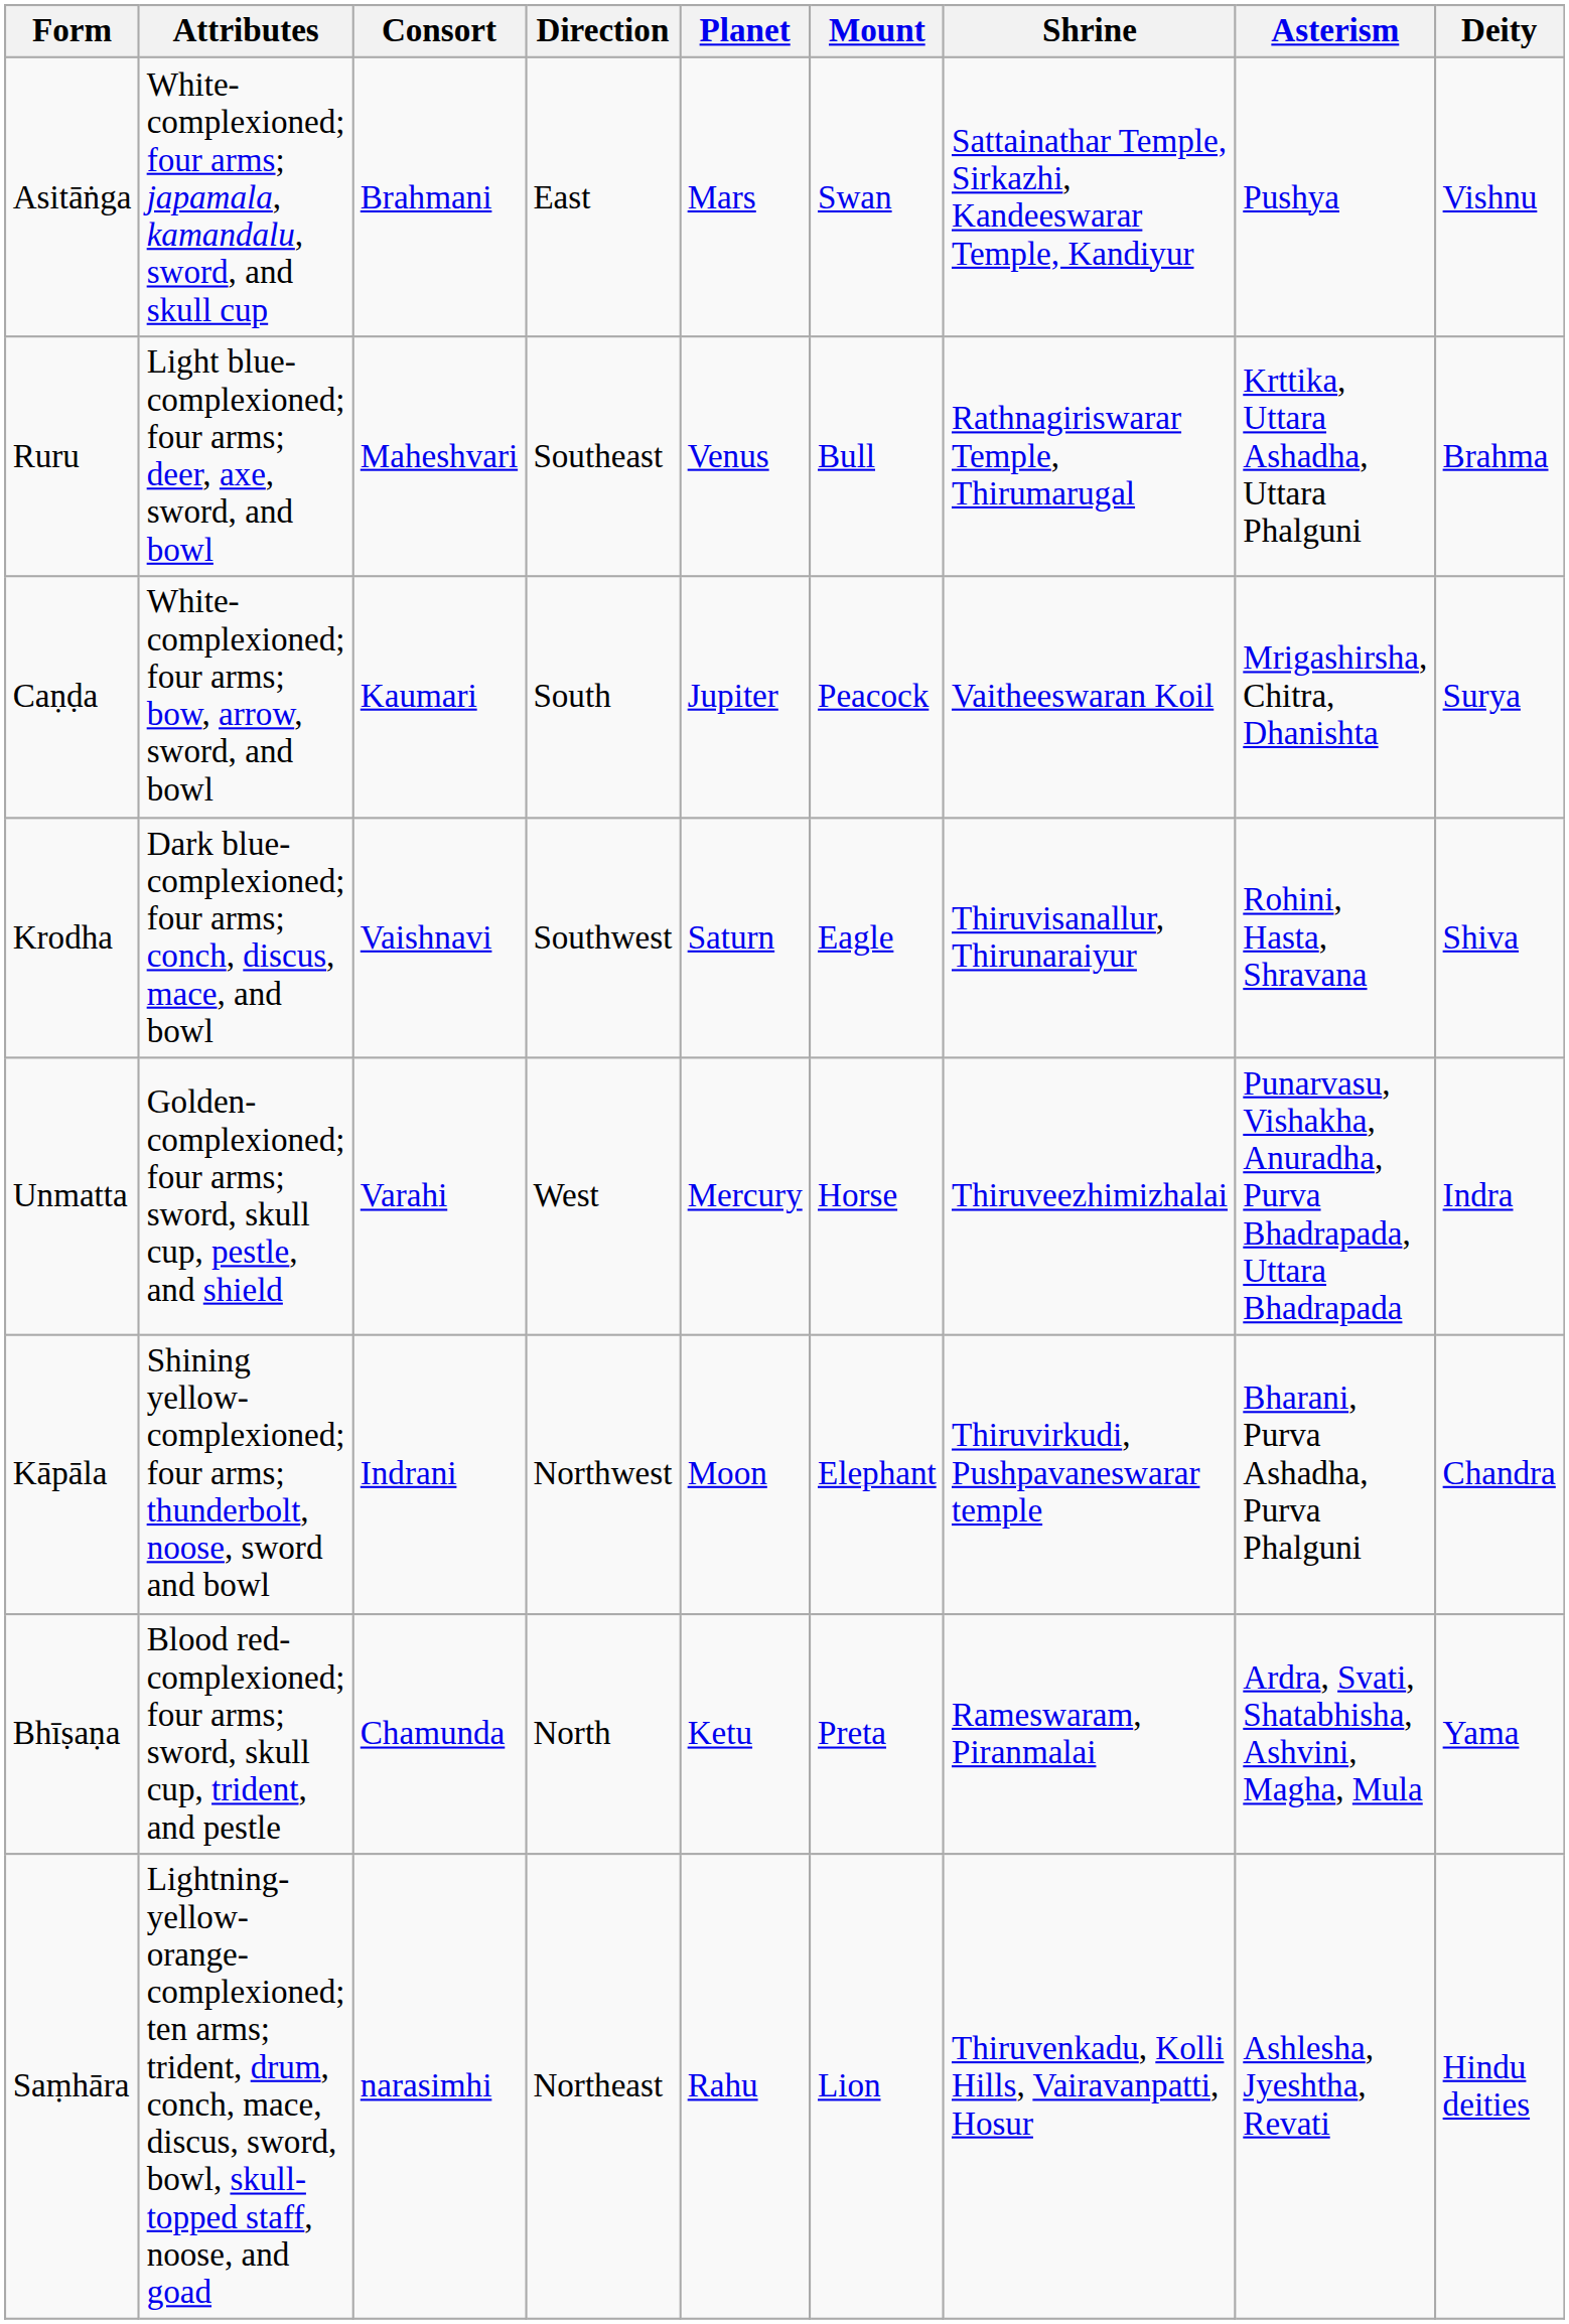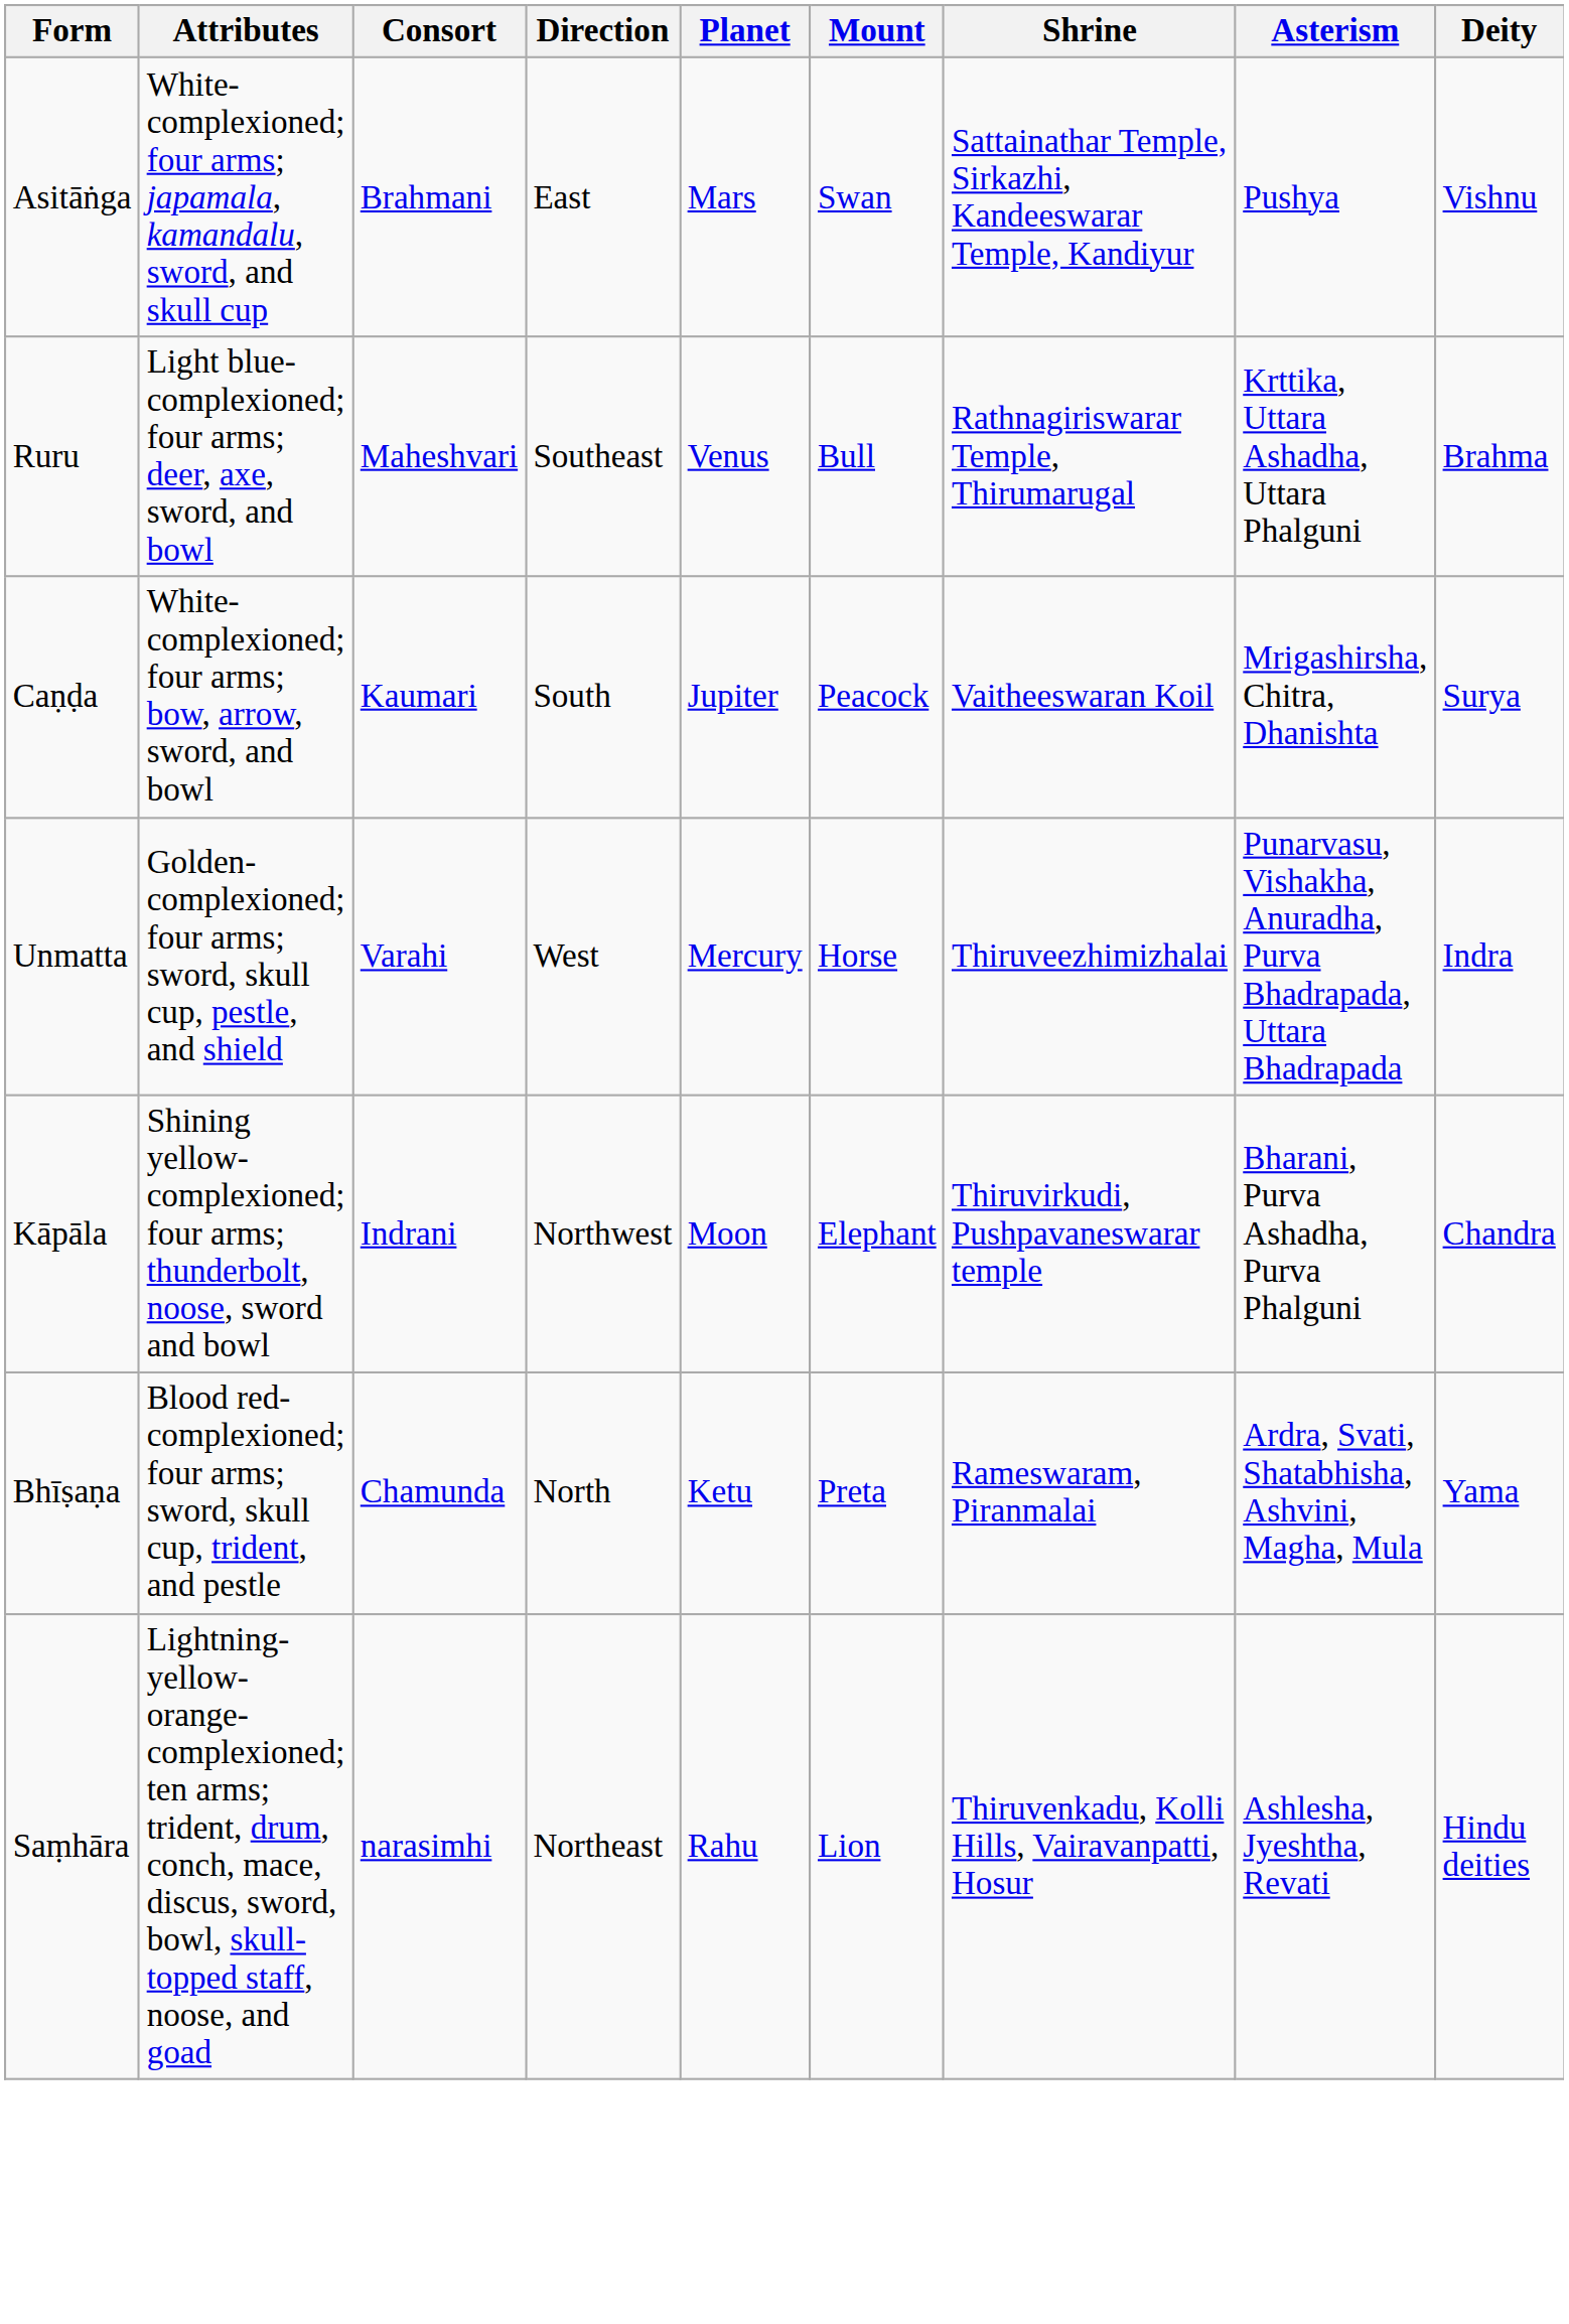- row: Krodha | Dark blue-complexioned; four arms; conch, discus, mace, and bowl | Vaishnavi | Southwest | Saturn | Eagle | Thiruvisanallur, Thirunaraiyur | Rohini, Hasta, Shravana | Shiva
